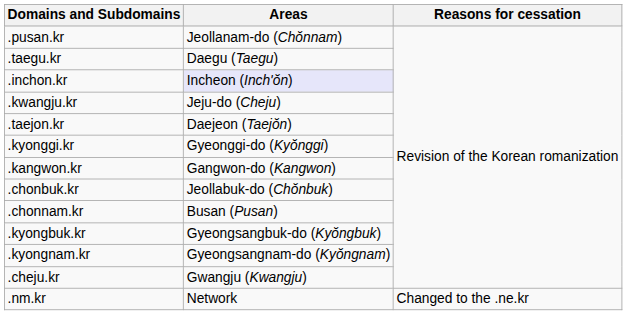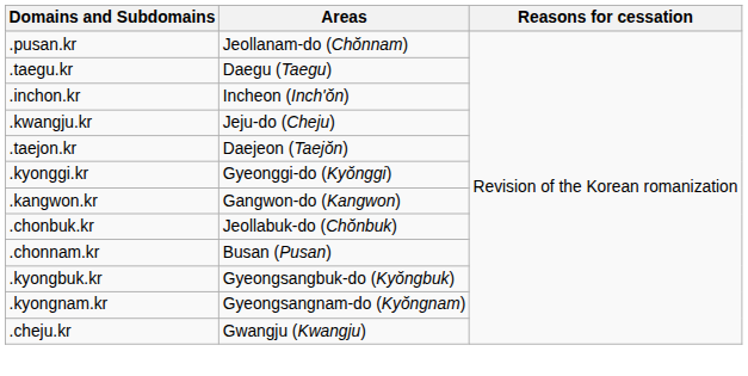.inchon.kr | Areas: lavender background -> no background
- row: .nm.kr | Network | Changed to the .ne.kr
